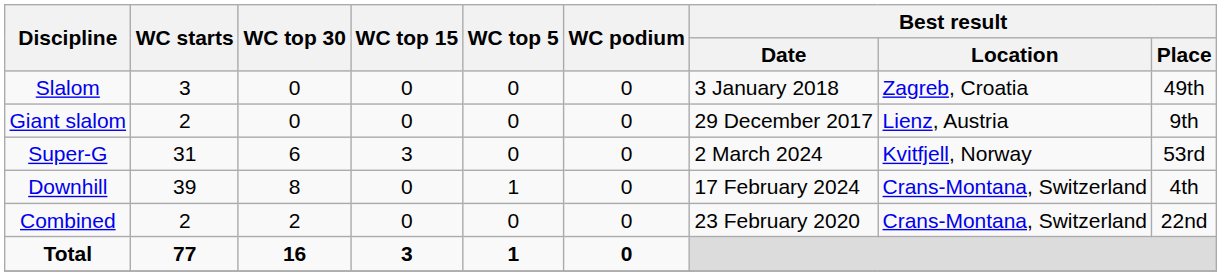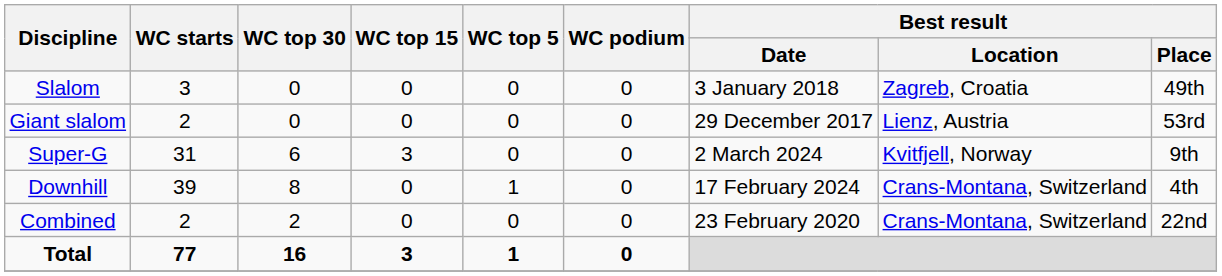Giant slalom | Best result / Place: 9th -> 53rd
Super-G | Best result / Place: 53rd -> 9th
